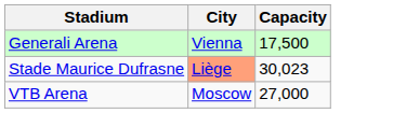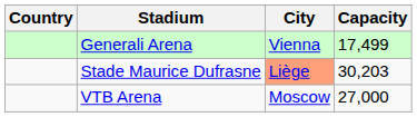+ column: Country
Generali Arena | Capacity: 17,500 -> 17,499
Stade Maurice Dufrasne | Capacity: 30,023 -> 30,203
